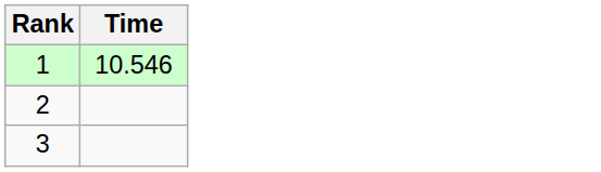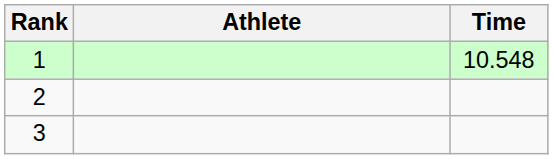+ column: Athlete
1 | Time: 10.546 -> 10.548
